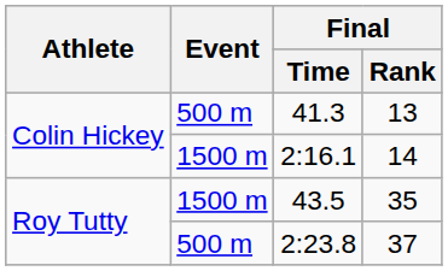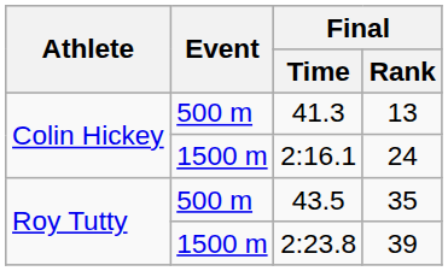2:16.1 | Final / Rank: 14 -> 24
43.5 | Event: 1500 m -> 500 m
2:23.8 | Event: 500 m -> 1500 m
2:23.8 | Final / Rank: 37 -> 39
